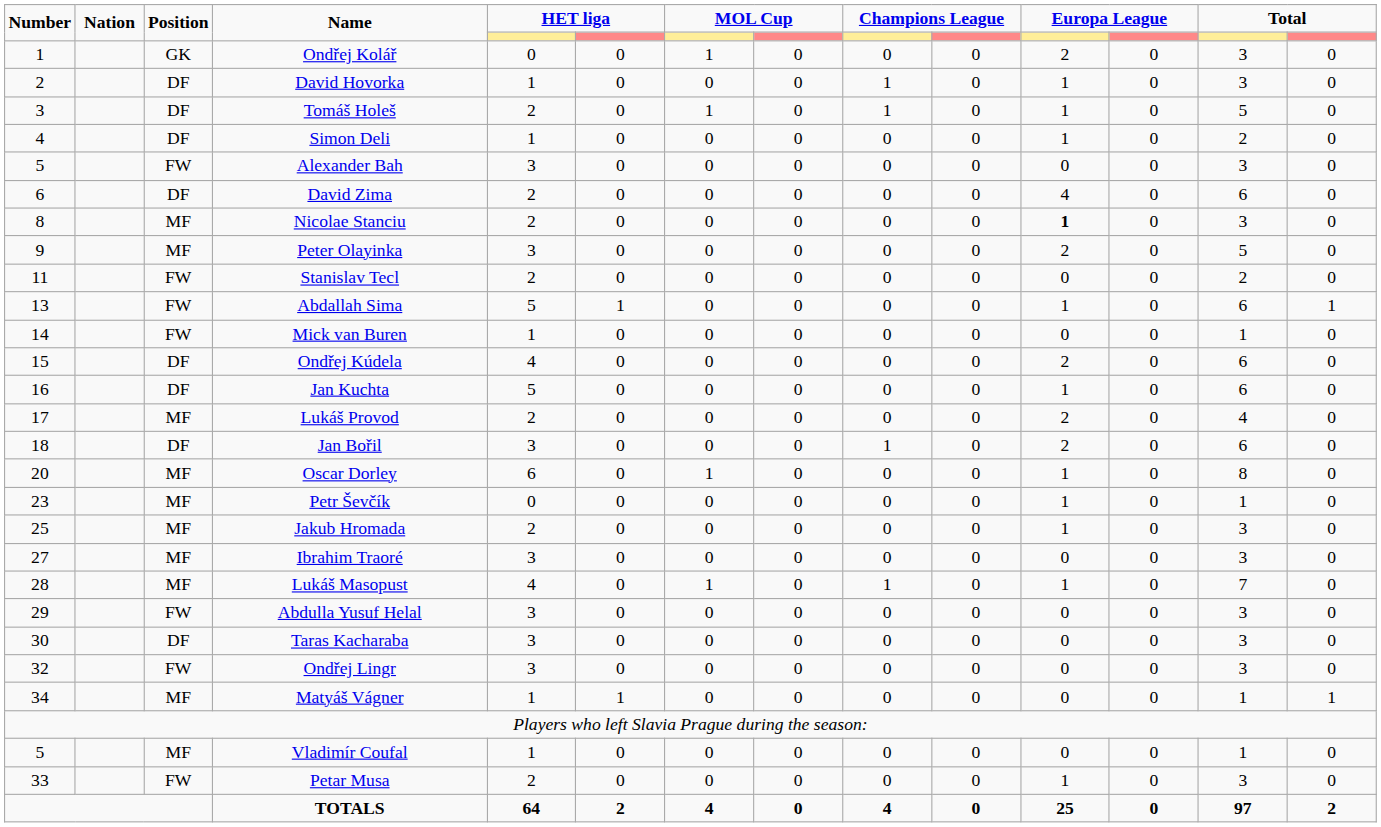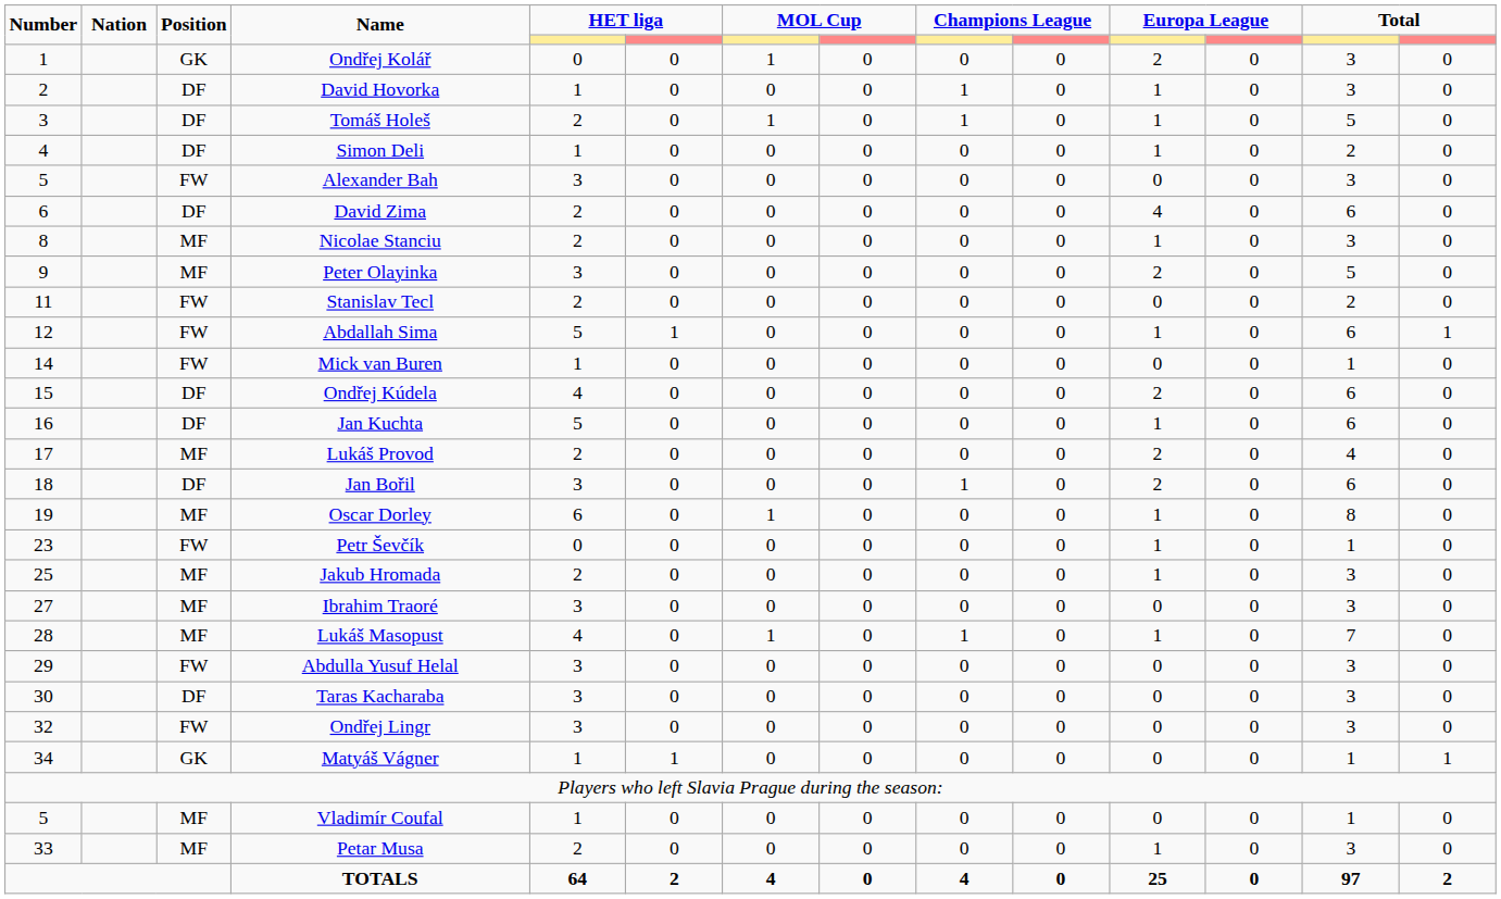Nicolae Stanciu | column 11: bold -> normal
Abdallah Sima | Number: 13 -> 12
Oscar Dorley | Number: 20 -> 19
Petr Ševčík | Position: MF -> FW
Matyáš Vágner | Position: MF -> GK
Petar Musa | Position: FW -> MF
